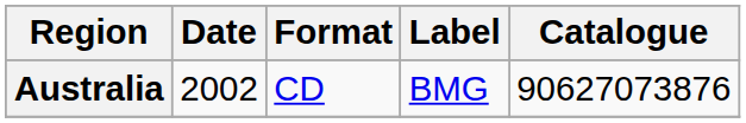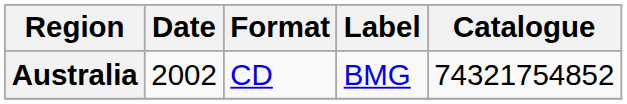Australia | Catalogue: 90627073876 -> 74321754852
